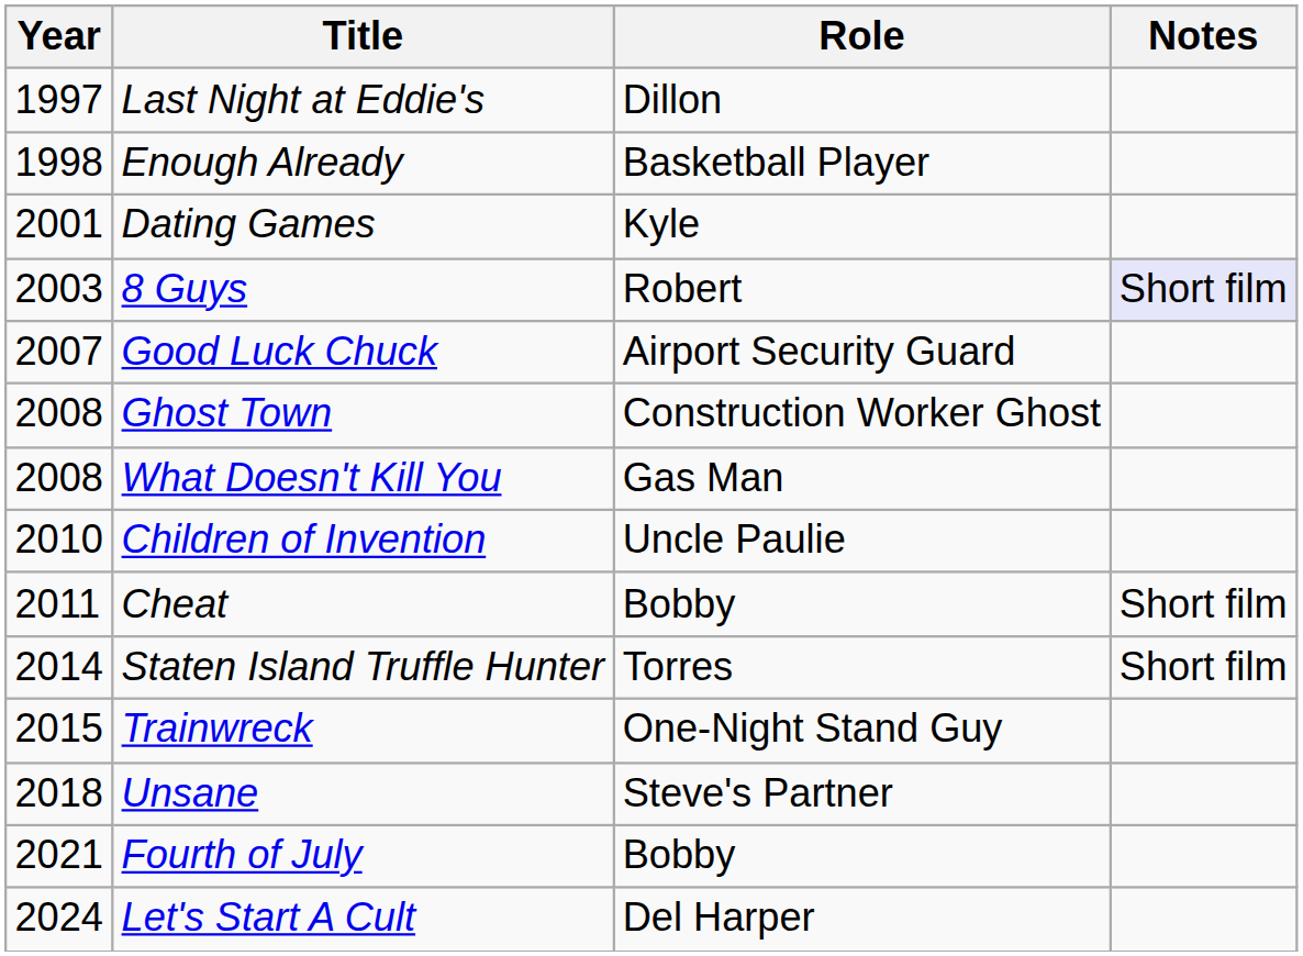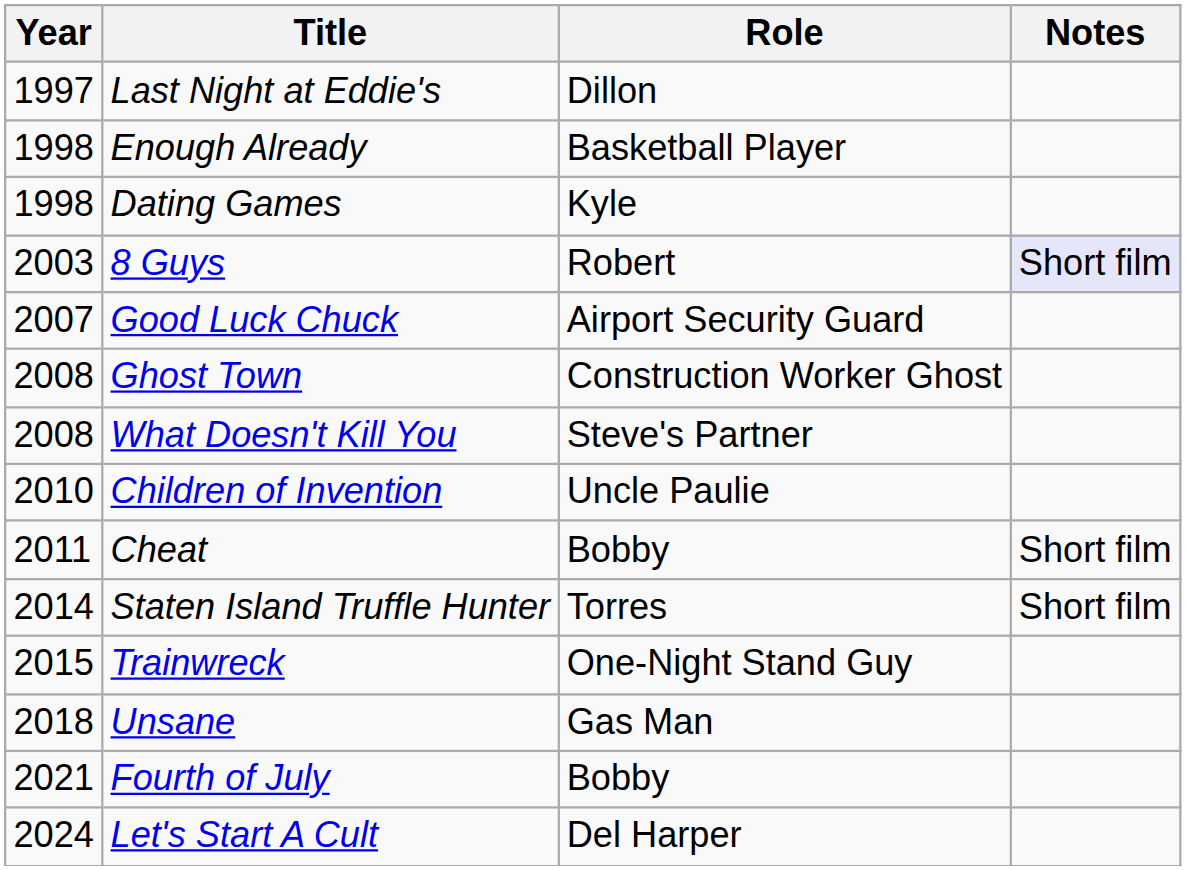Dating Games | Year: 2001 -> 1998
What Doesn't Kill You | Role: Gas Man -> Steve's Partner
Unsane | Role: Steve's Partner -> Gas Man
